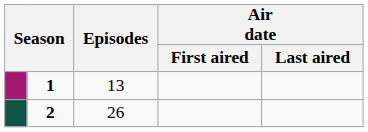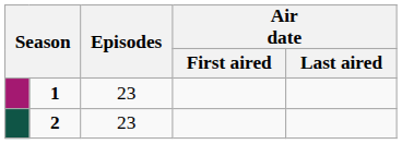1 | Episodes: 13 -> 23
2 | Episodes: 26 -> 23
